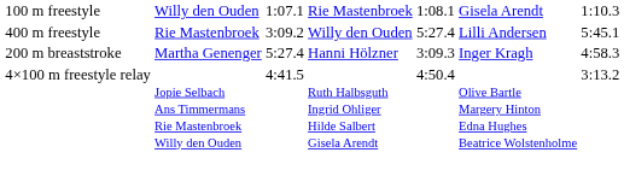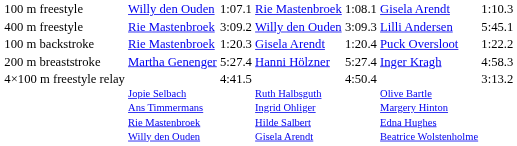400 m freestyle | column 5: 5:27.4 -> 3:09.3
+ row: 100 m backstroke | Rie Mastenbroek | 1:20.3 | Gisela Arendt | 1:20.4 | Puck Oversloot | 1:22.2
200 m breaststroke | column 5: 3:09.3 -> 5:27.4
